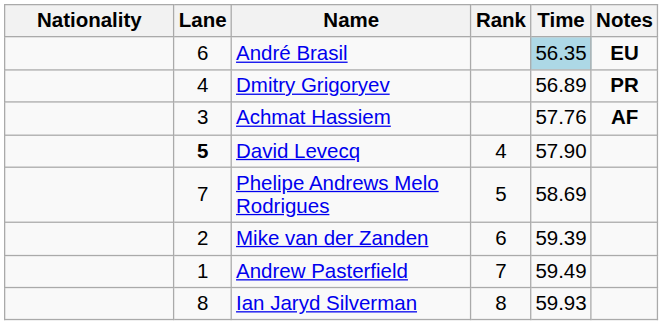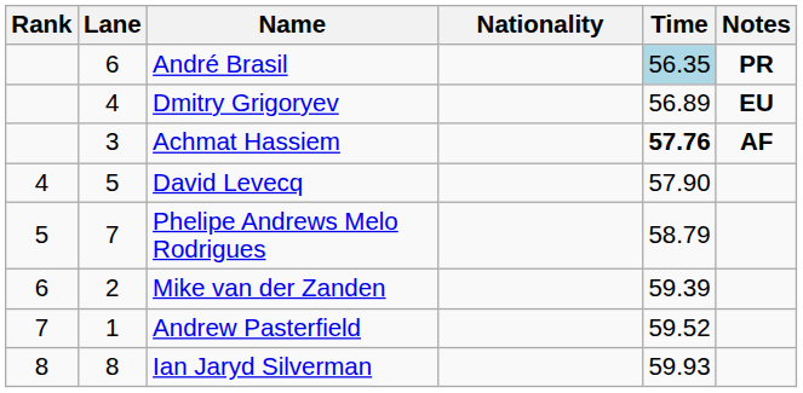columns swapped: Rank <-> Nationality
André Brasil | Notes: EU -> PR
Dmitry Grigoryev | Notes: PR -> EU
Achmat Hassiem | Time: normal -> bold
David Levecq | Lane: bold -> normal
Phelipe Andrews Melo Rodrigues | Time: 58.69 -> 58.79
Andrew Pasterfield | Time: 59.49 -> 59.52
